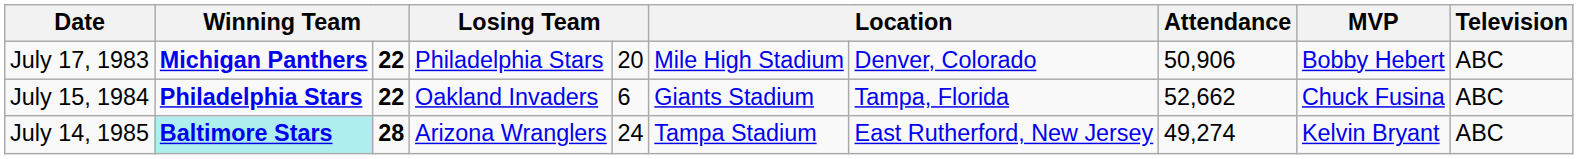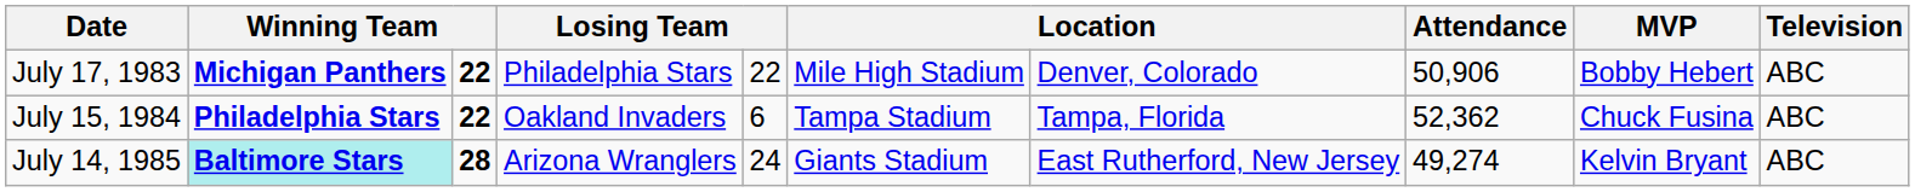July 17, 1983 | column 5: 20 -> 22
July 15, 1984 | column 6: Giants Stadium -> Tampa Stadium
July 15, 1984 | Attendance: 52,662 -> 52,362
July 14, 1985 | column 6: Tampa Stadium -> Giants Stadium
